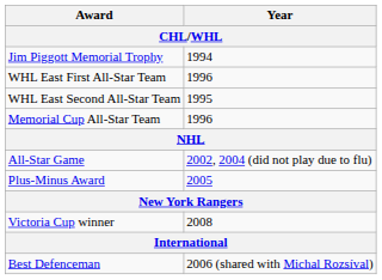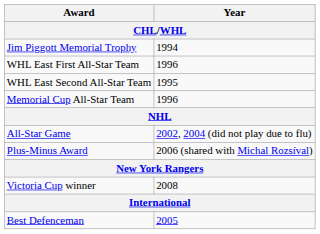Plus-Minus Award | Year: 2005 -> 2006 (shared with Michal Rozsíval)
Best Defenceman | Year: 2006 (shared with Michal Rozsíval) -> 2005
